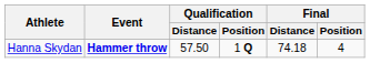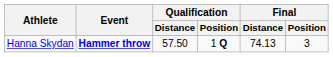Hanna Skydan | Final / Distance: 74.18 -> 74.13
Hanna Skydan | Final / Position: 4 -> 3
